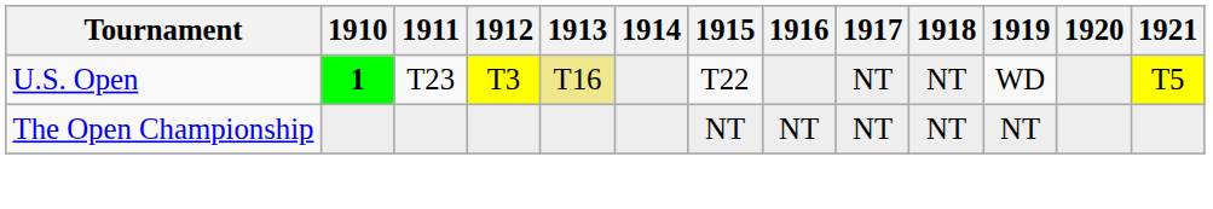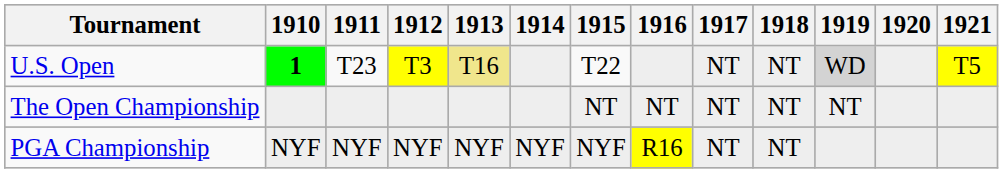U.S. Open | 1919: no background -> lightgrey background
+ row: PGA Championship | NYF | NYF | NYF | NYF | NYF | NYF | R16 | NT | NT
